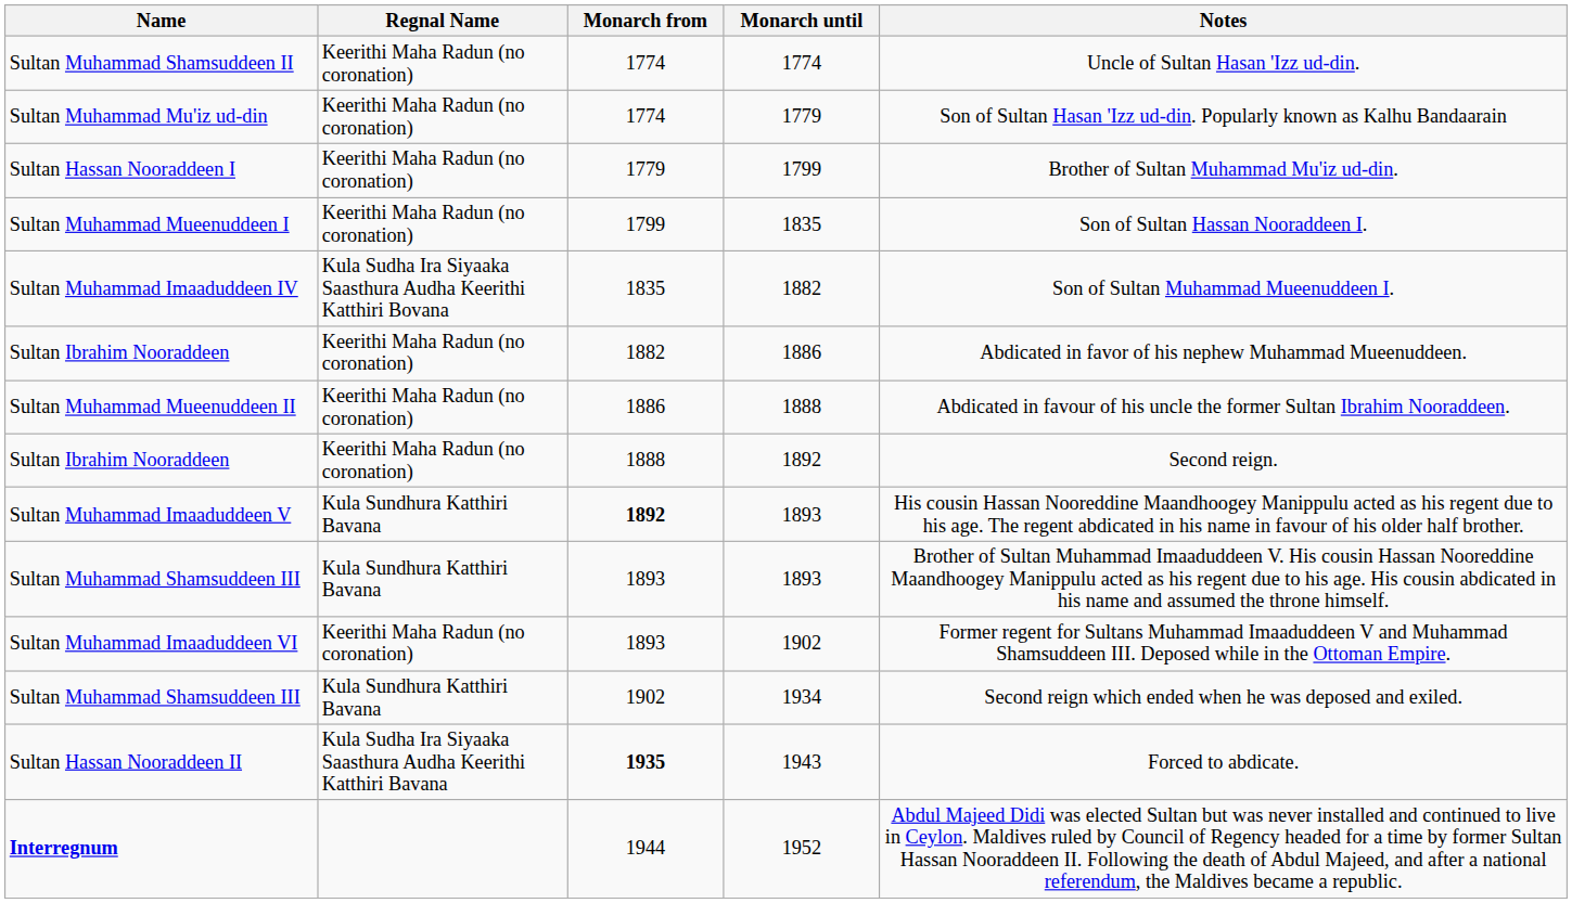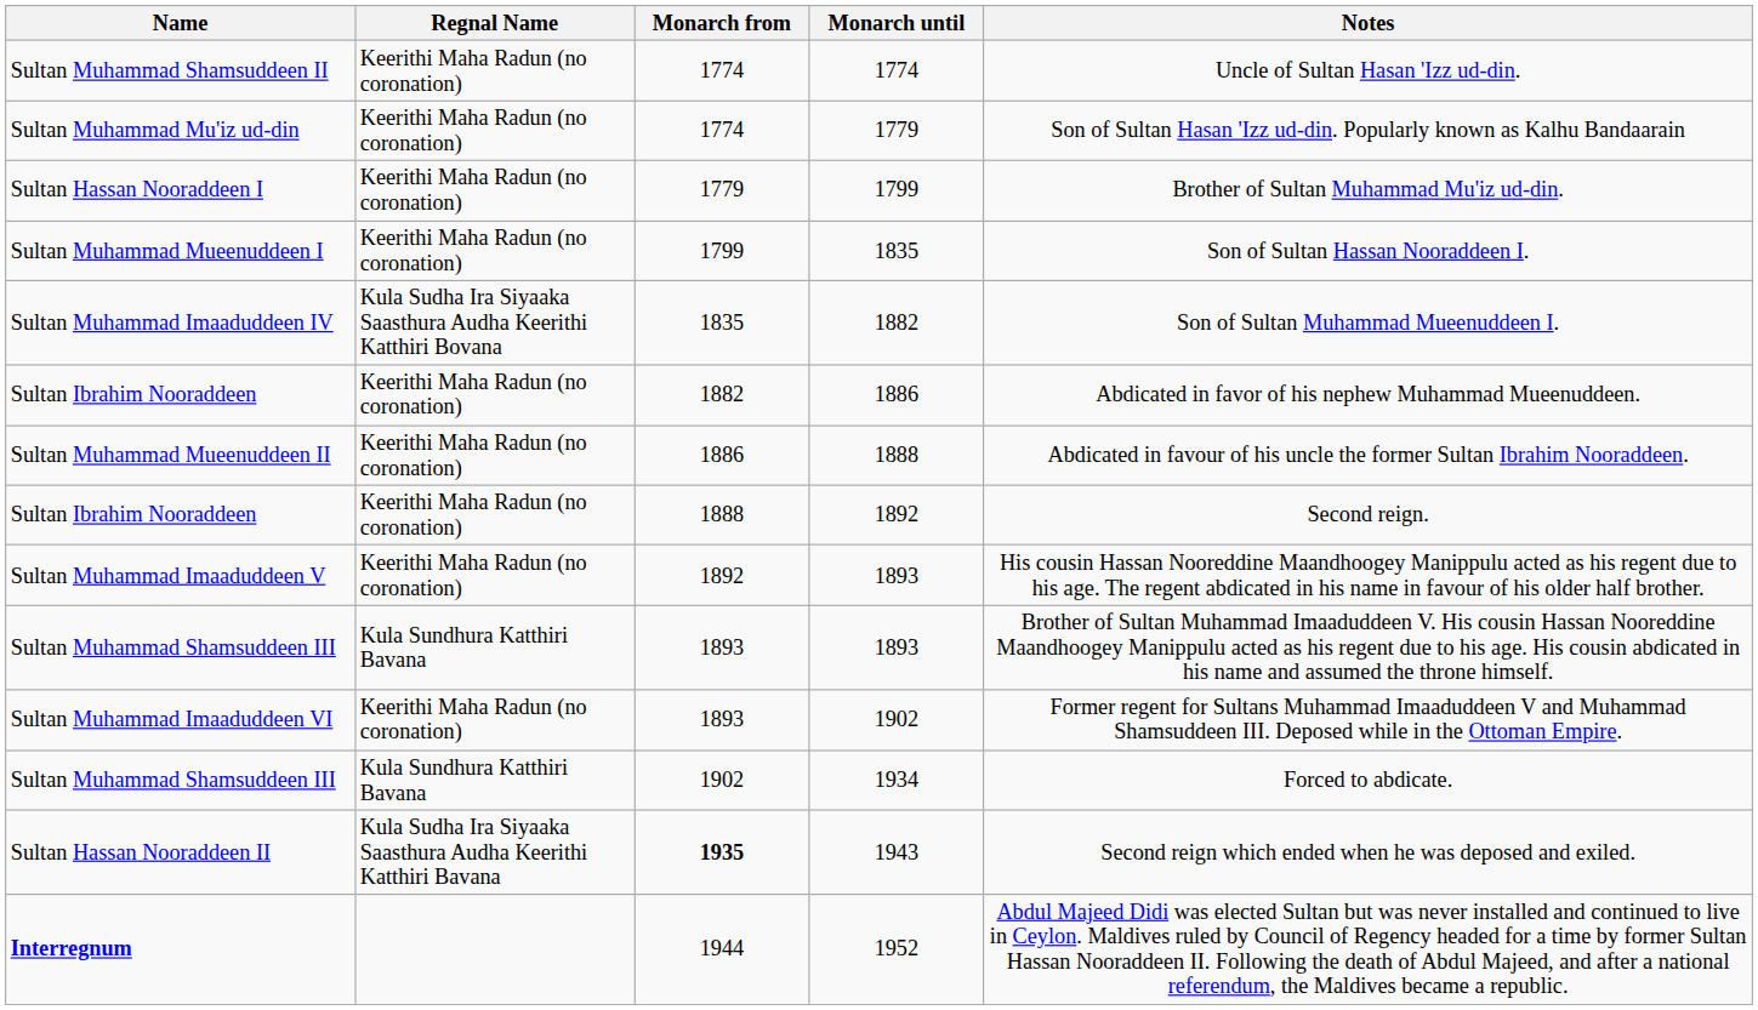Sultan Muhammad Imaaduddeen V / 1893 | Regnal Name: Kula Sundhura Katthiri Bavana -> Keerithi Maha Radun (no coronation)
Sultan Muhammad Imaaduddeen V / 1893 | Monarch from: bold -> normal
1934 | Notes: Second reign which ended when he was deposed and exiled. -> Forced to abdicate.
1943 | Notes: Forced to abdicate. -> Second reign which ended when he was deposed and exiled.
